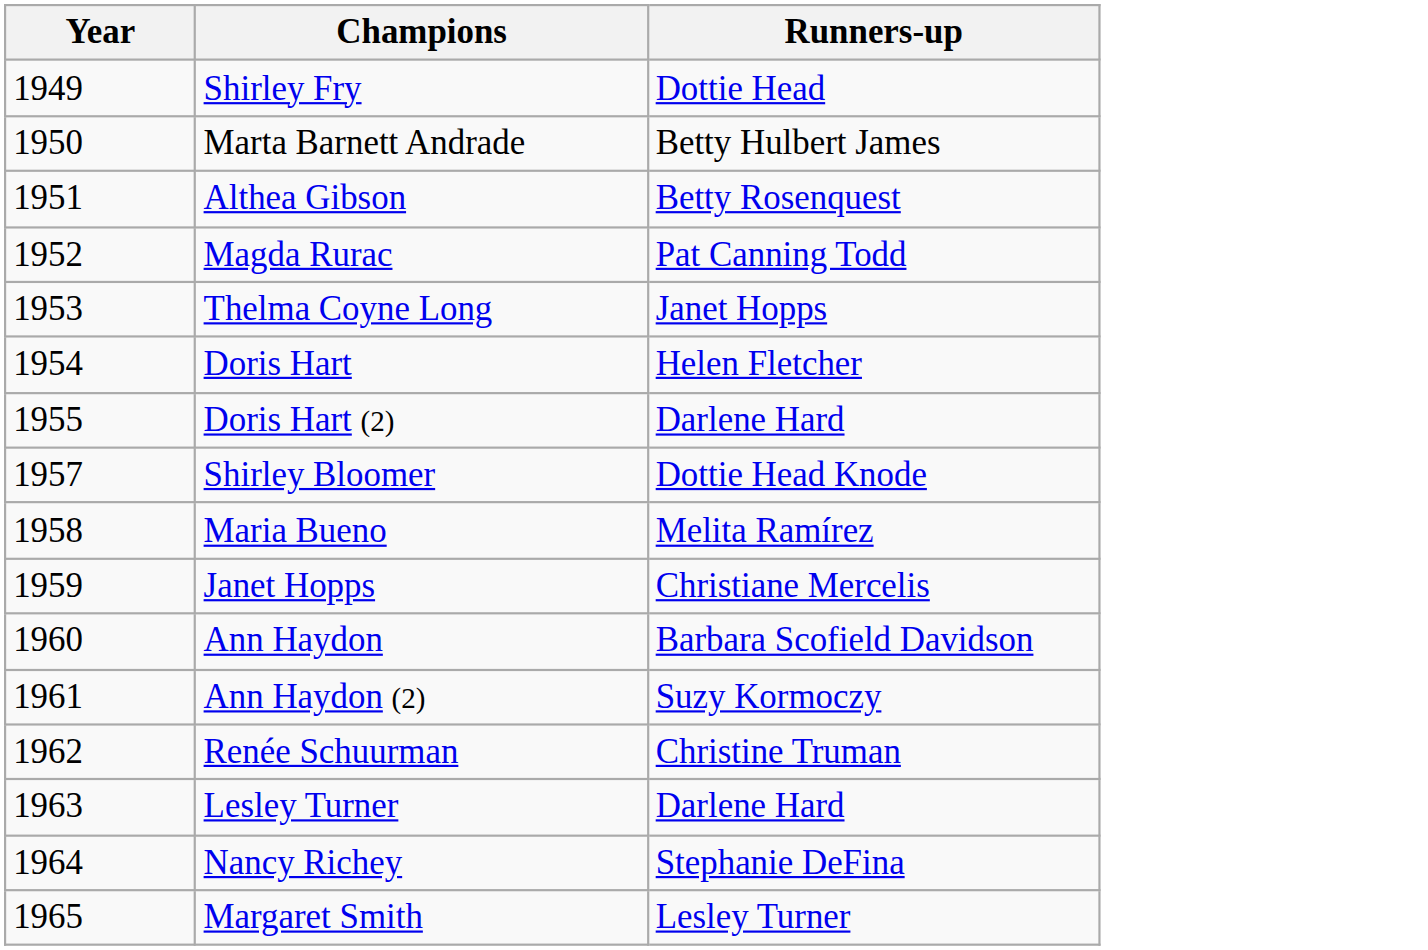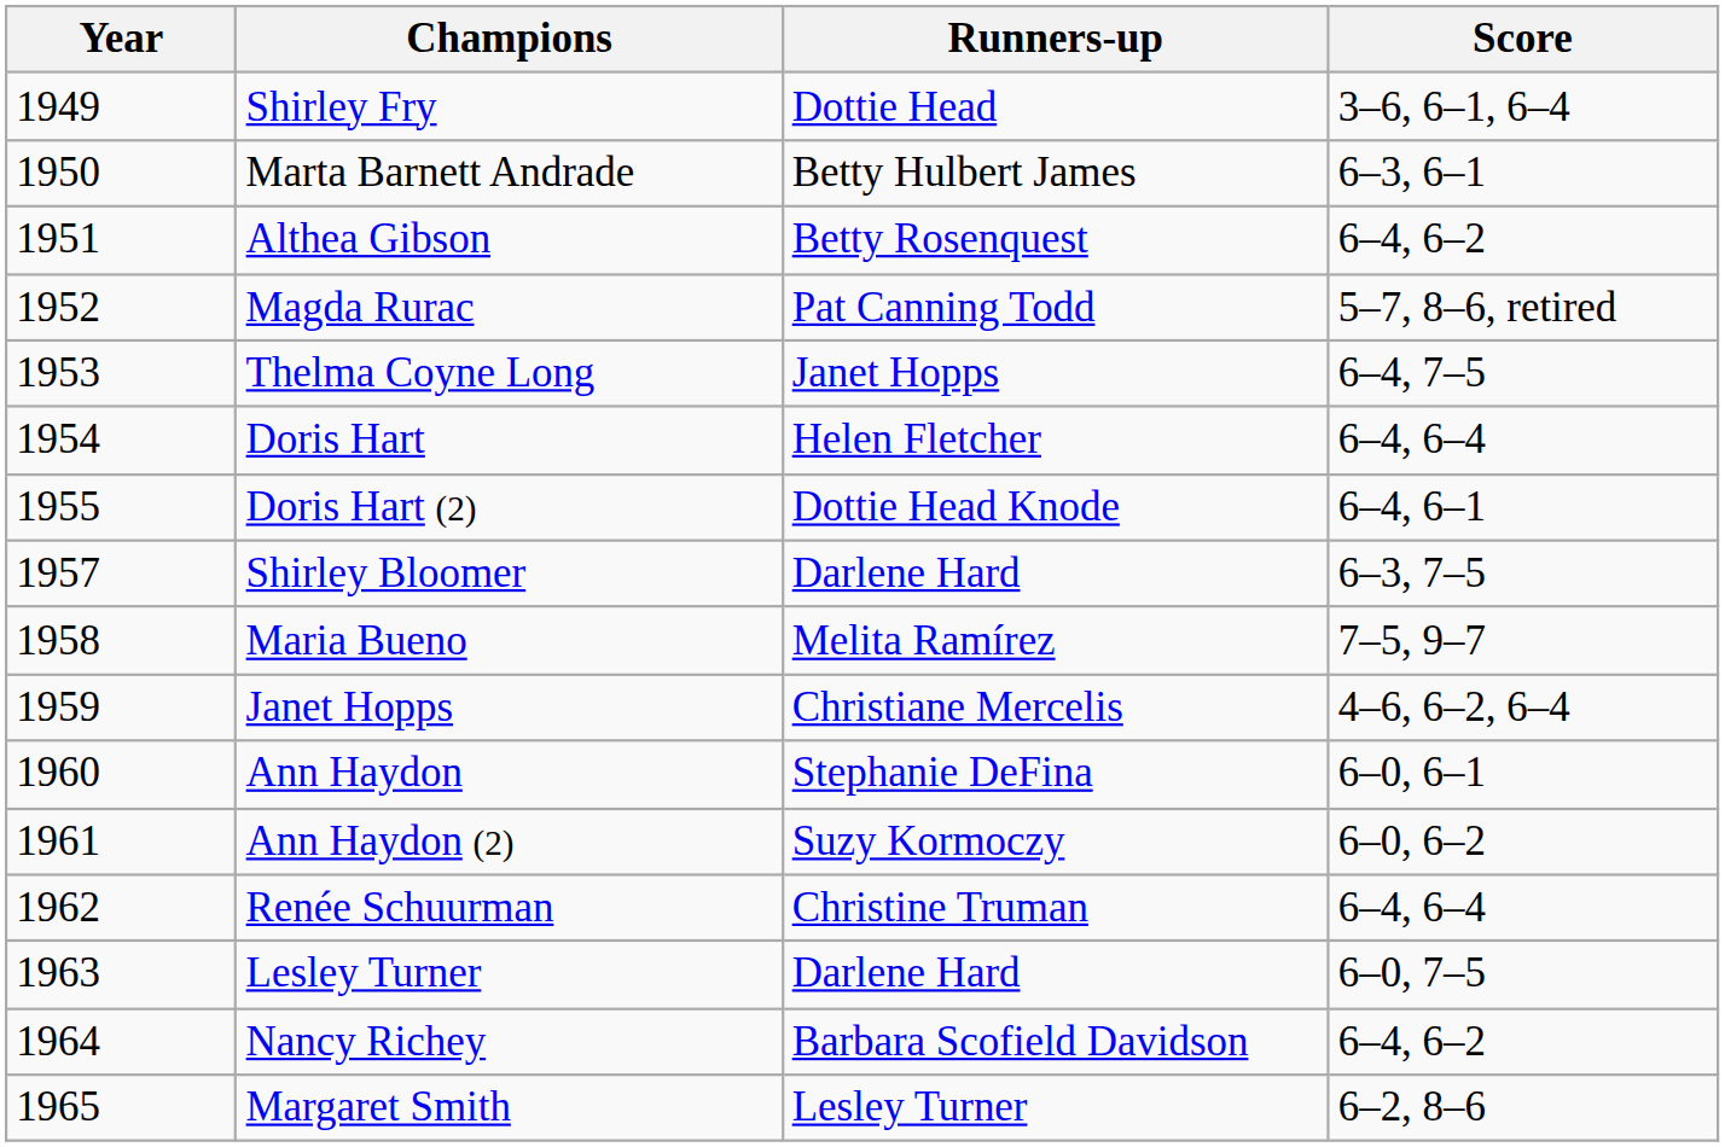+ column: Score | 3–6, 6–1, 6–4 | 6–3, 6–1 | 6–4, 6–2 | 5–7, 8–6, retired | 6–4, 7–5 | 6–4, 6–4 | 6–4, 6–1 | 6–3, 7–5 | 7–5, 9–7 | 4–6, 6–2, 6–4 | 6–0, 6–1 | 6–0, 6–2 | 6–4, 6–4 | 6–0, 7–5 | 6–4, 6–2 | 6–2, 8–6
Doris Hart (2) | Runners-up: Darlene Hard -> Dottie Head Knode
Shirley Bloomer | Runners-up: Dottie Head Knode -> Darlene Hard
Ann Haydon | Runners-up: Barbara Scofield Davidson -> Stephanie DeFina
Nancy Richey | Runners-up: Stephanie DeFina -> Barbara Scofield Davidson
